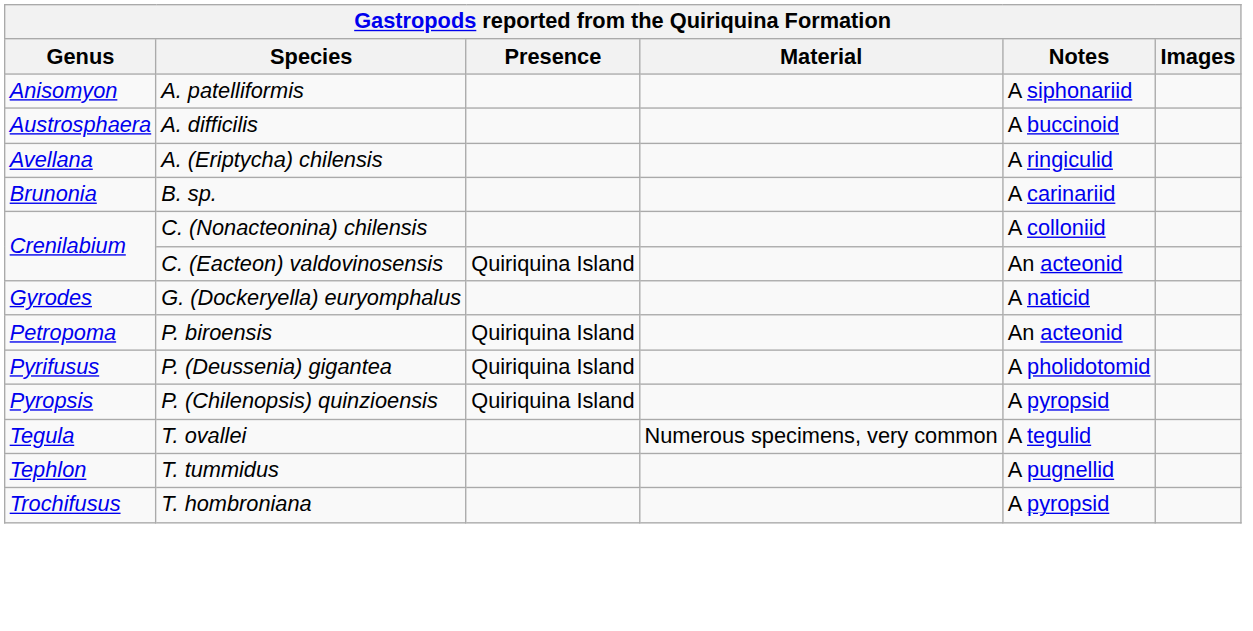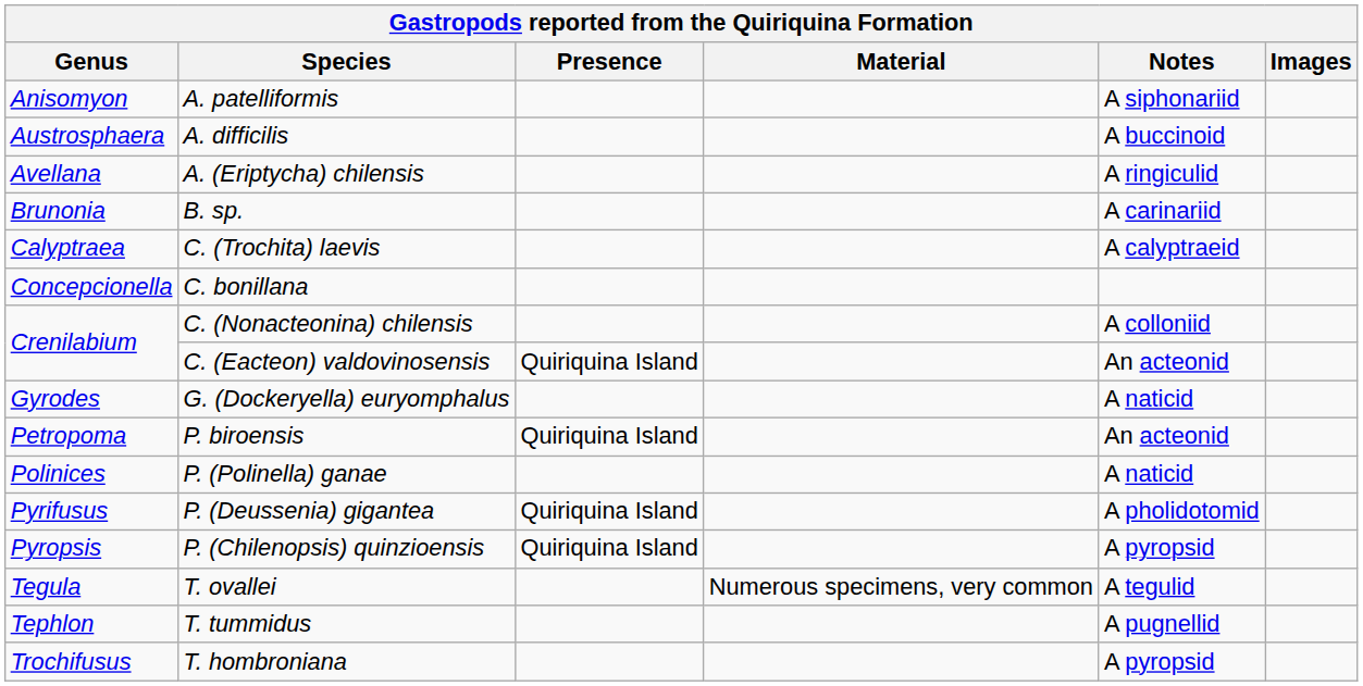+ row: Calyptraea | C. (Trochita) laevis | A calyptraeid
+ row: Concepcionella | C. bonillana
+ row: Polinices | P. (Polinella) ganae | A naticid
